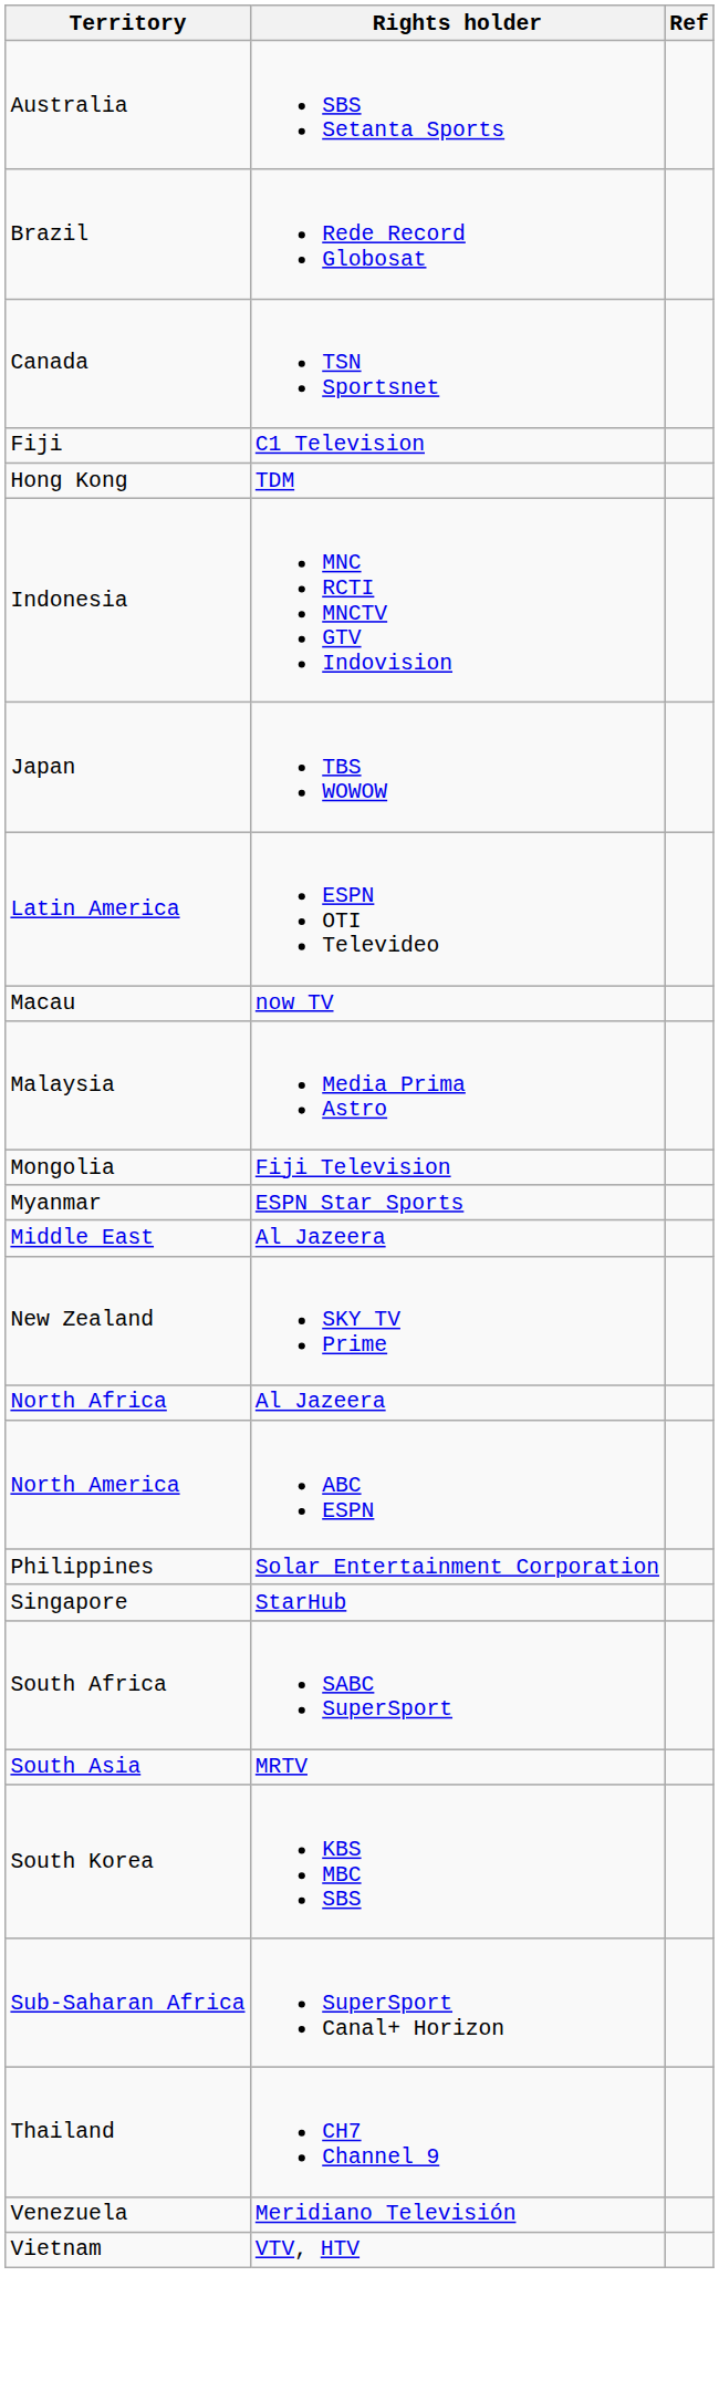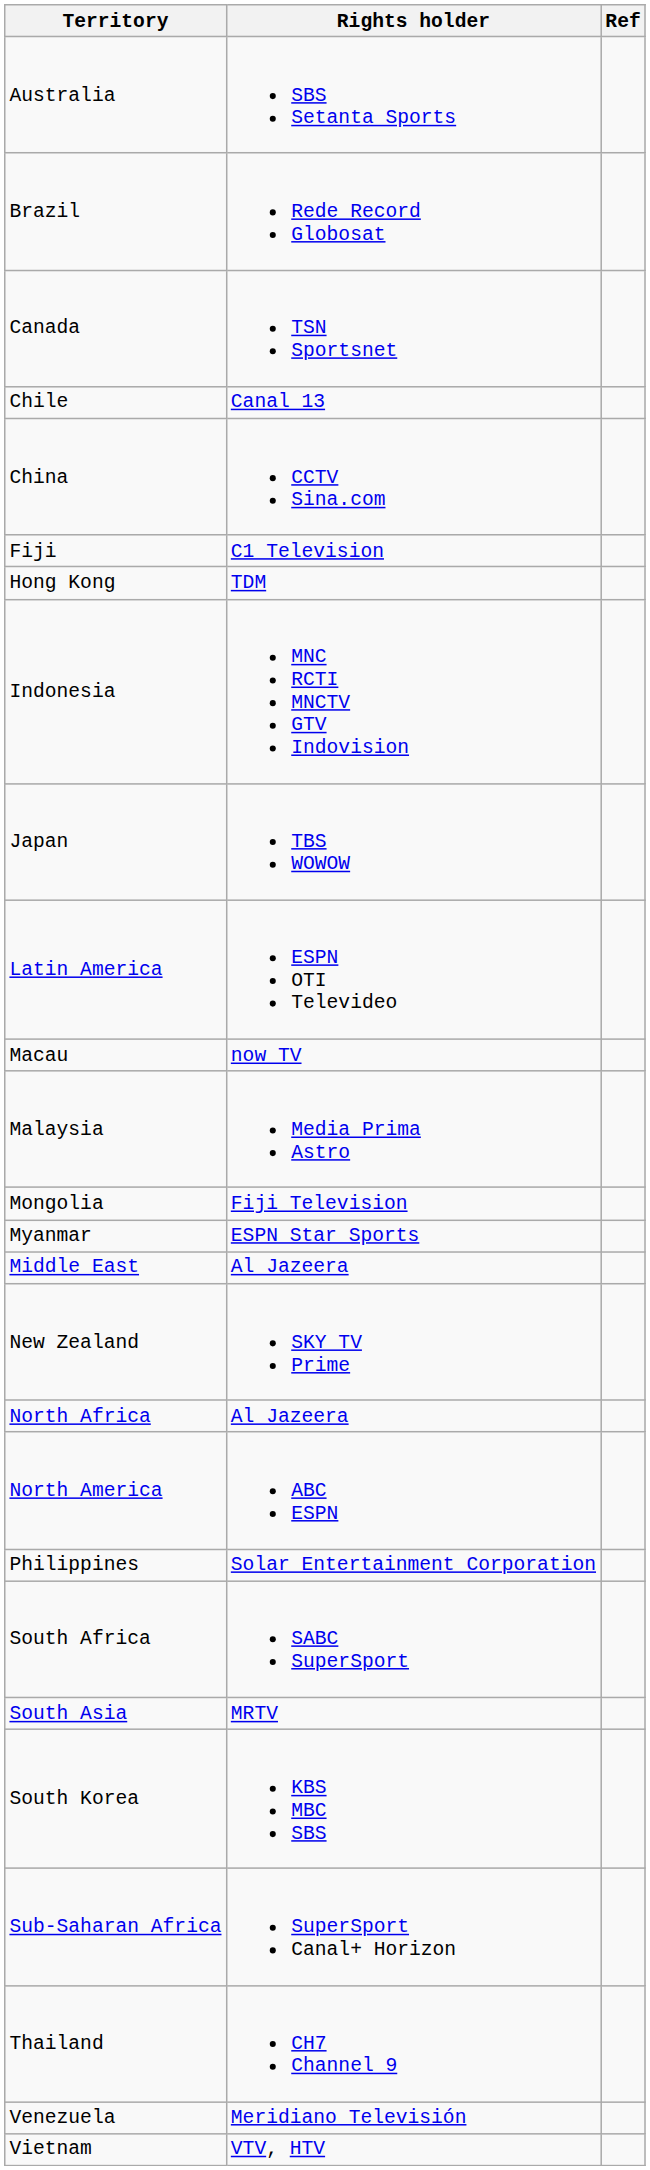+ row: Chile | Canal 13
+ row: China | CCTV Sina.com
- row: Singapore | StarHub
